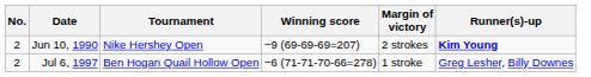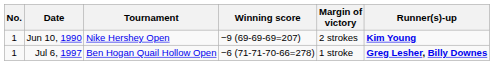Jun 10, 1990 | No.: 2 -> 1
Jul 6, 1997 | No.: 2 -> 1
Jul 6, 1997 | Runner(s)-up: normal -> bold
